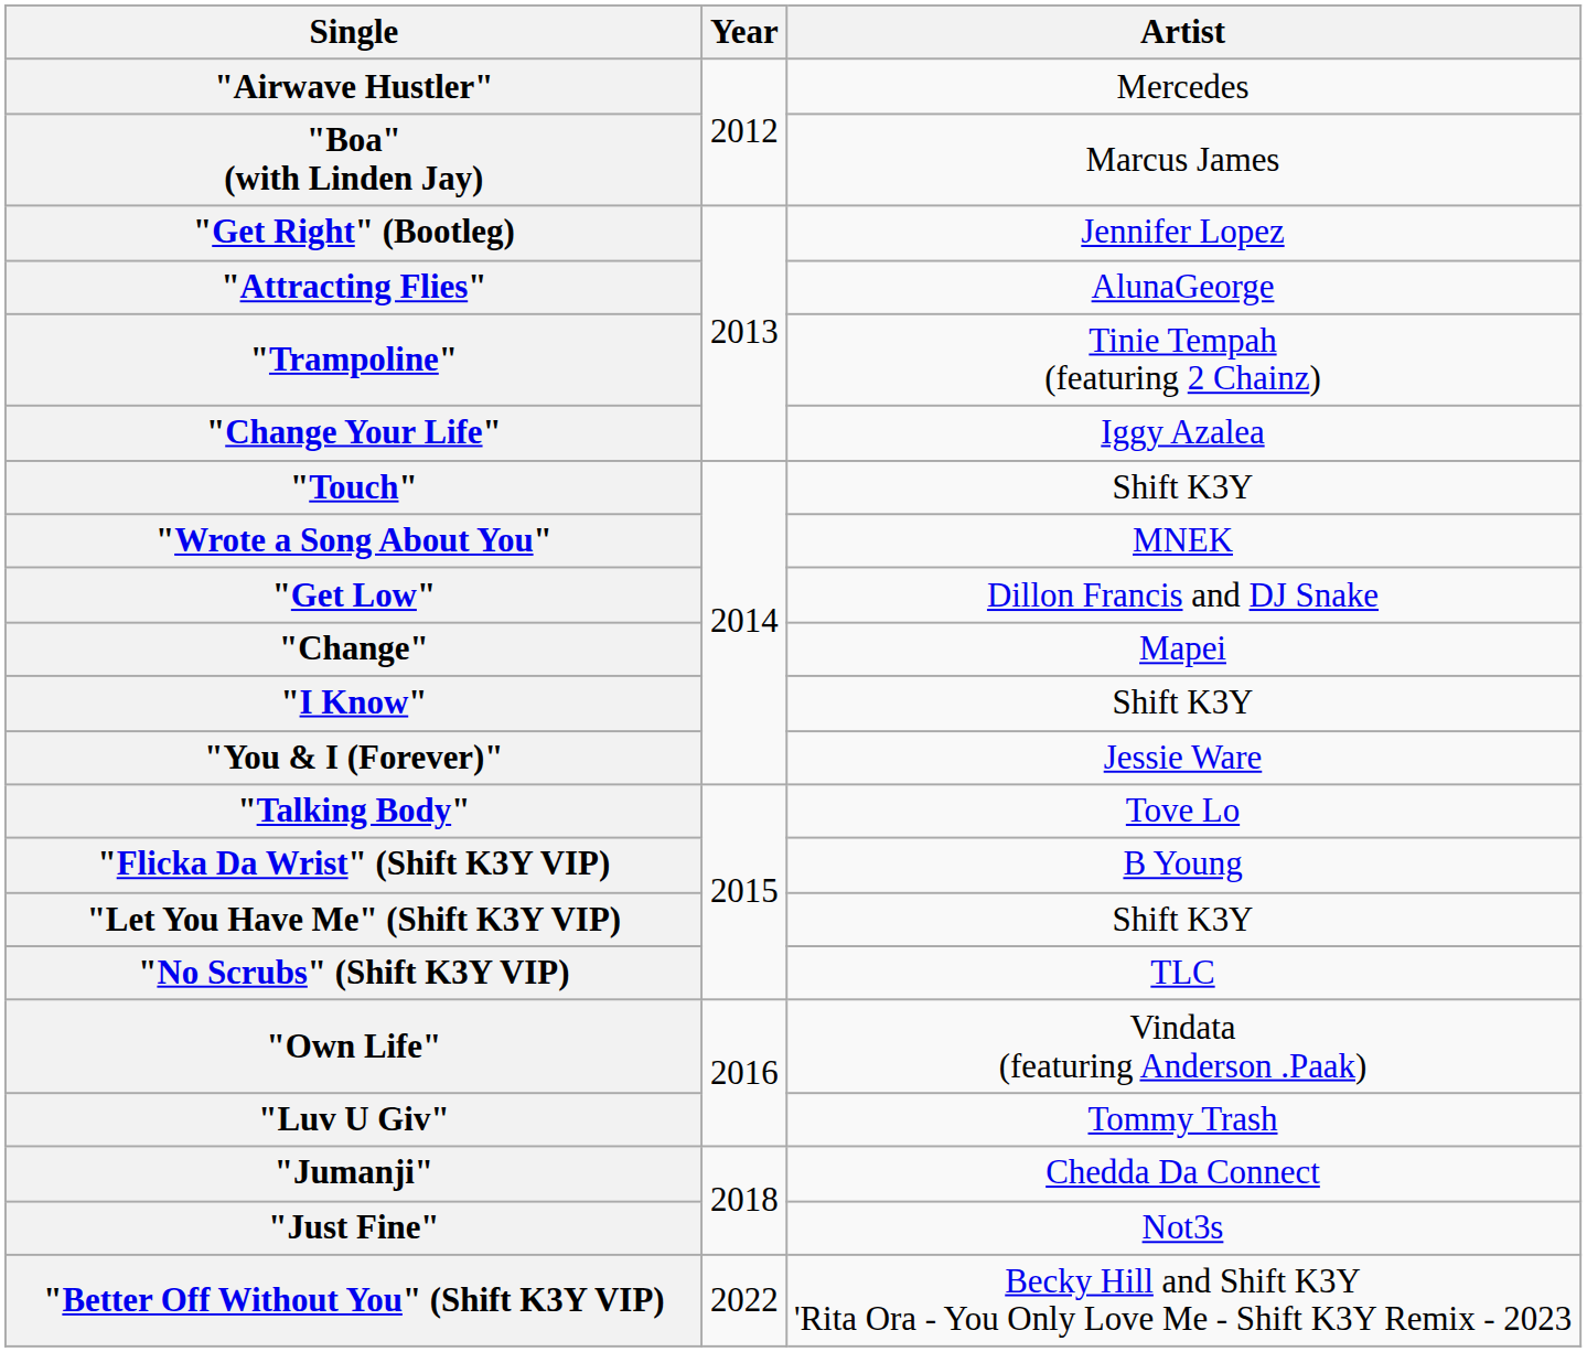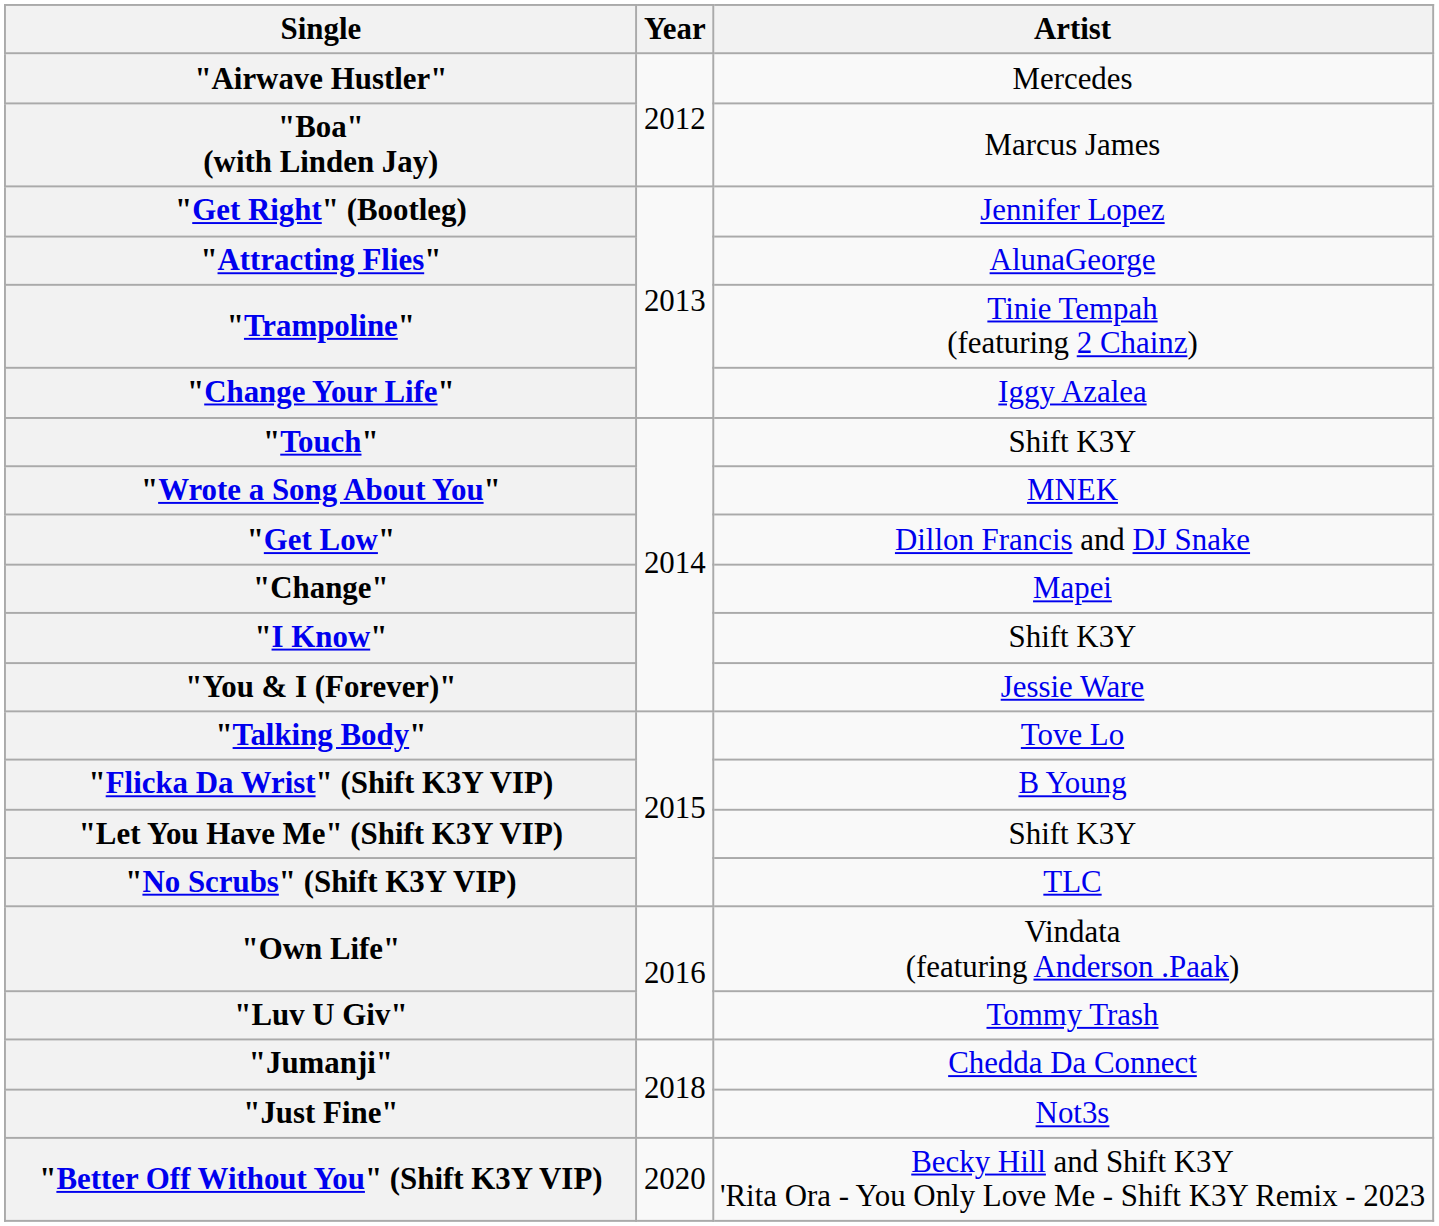"Better Off Without You" (Shift K3Y VIP) | Year: 2022 -> 2020
